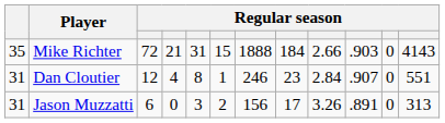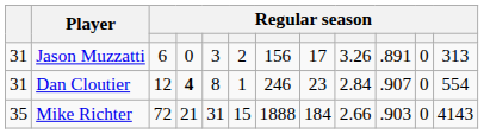rows swapped: Mike Richter <-> Jason Muzzatti
Dan Cloutier | column 4: normal -> bold
Dan Cloutier | column 12: 551 -> 554
